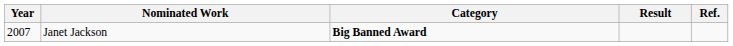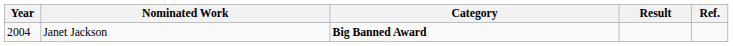Janet Jackson | Year: 2007 -> 2004
